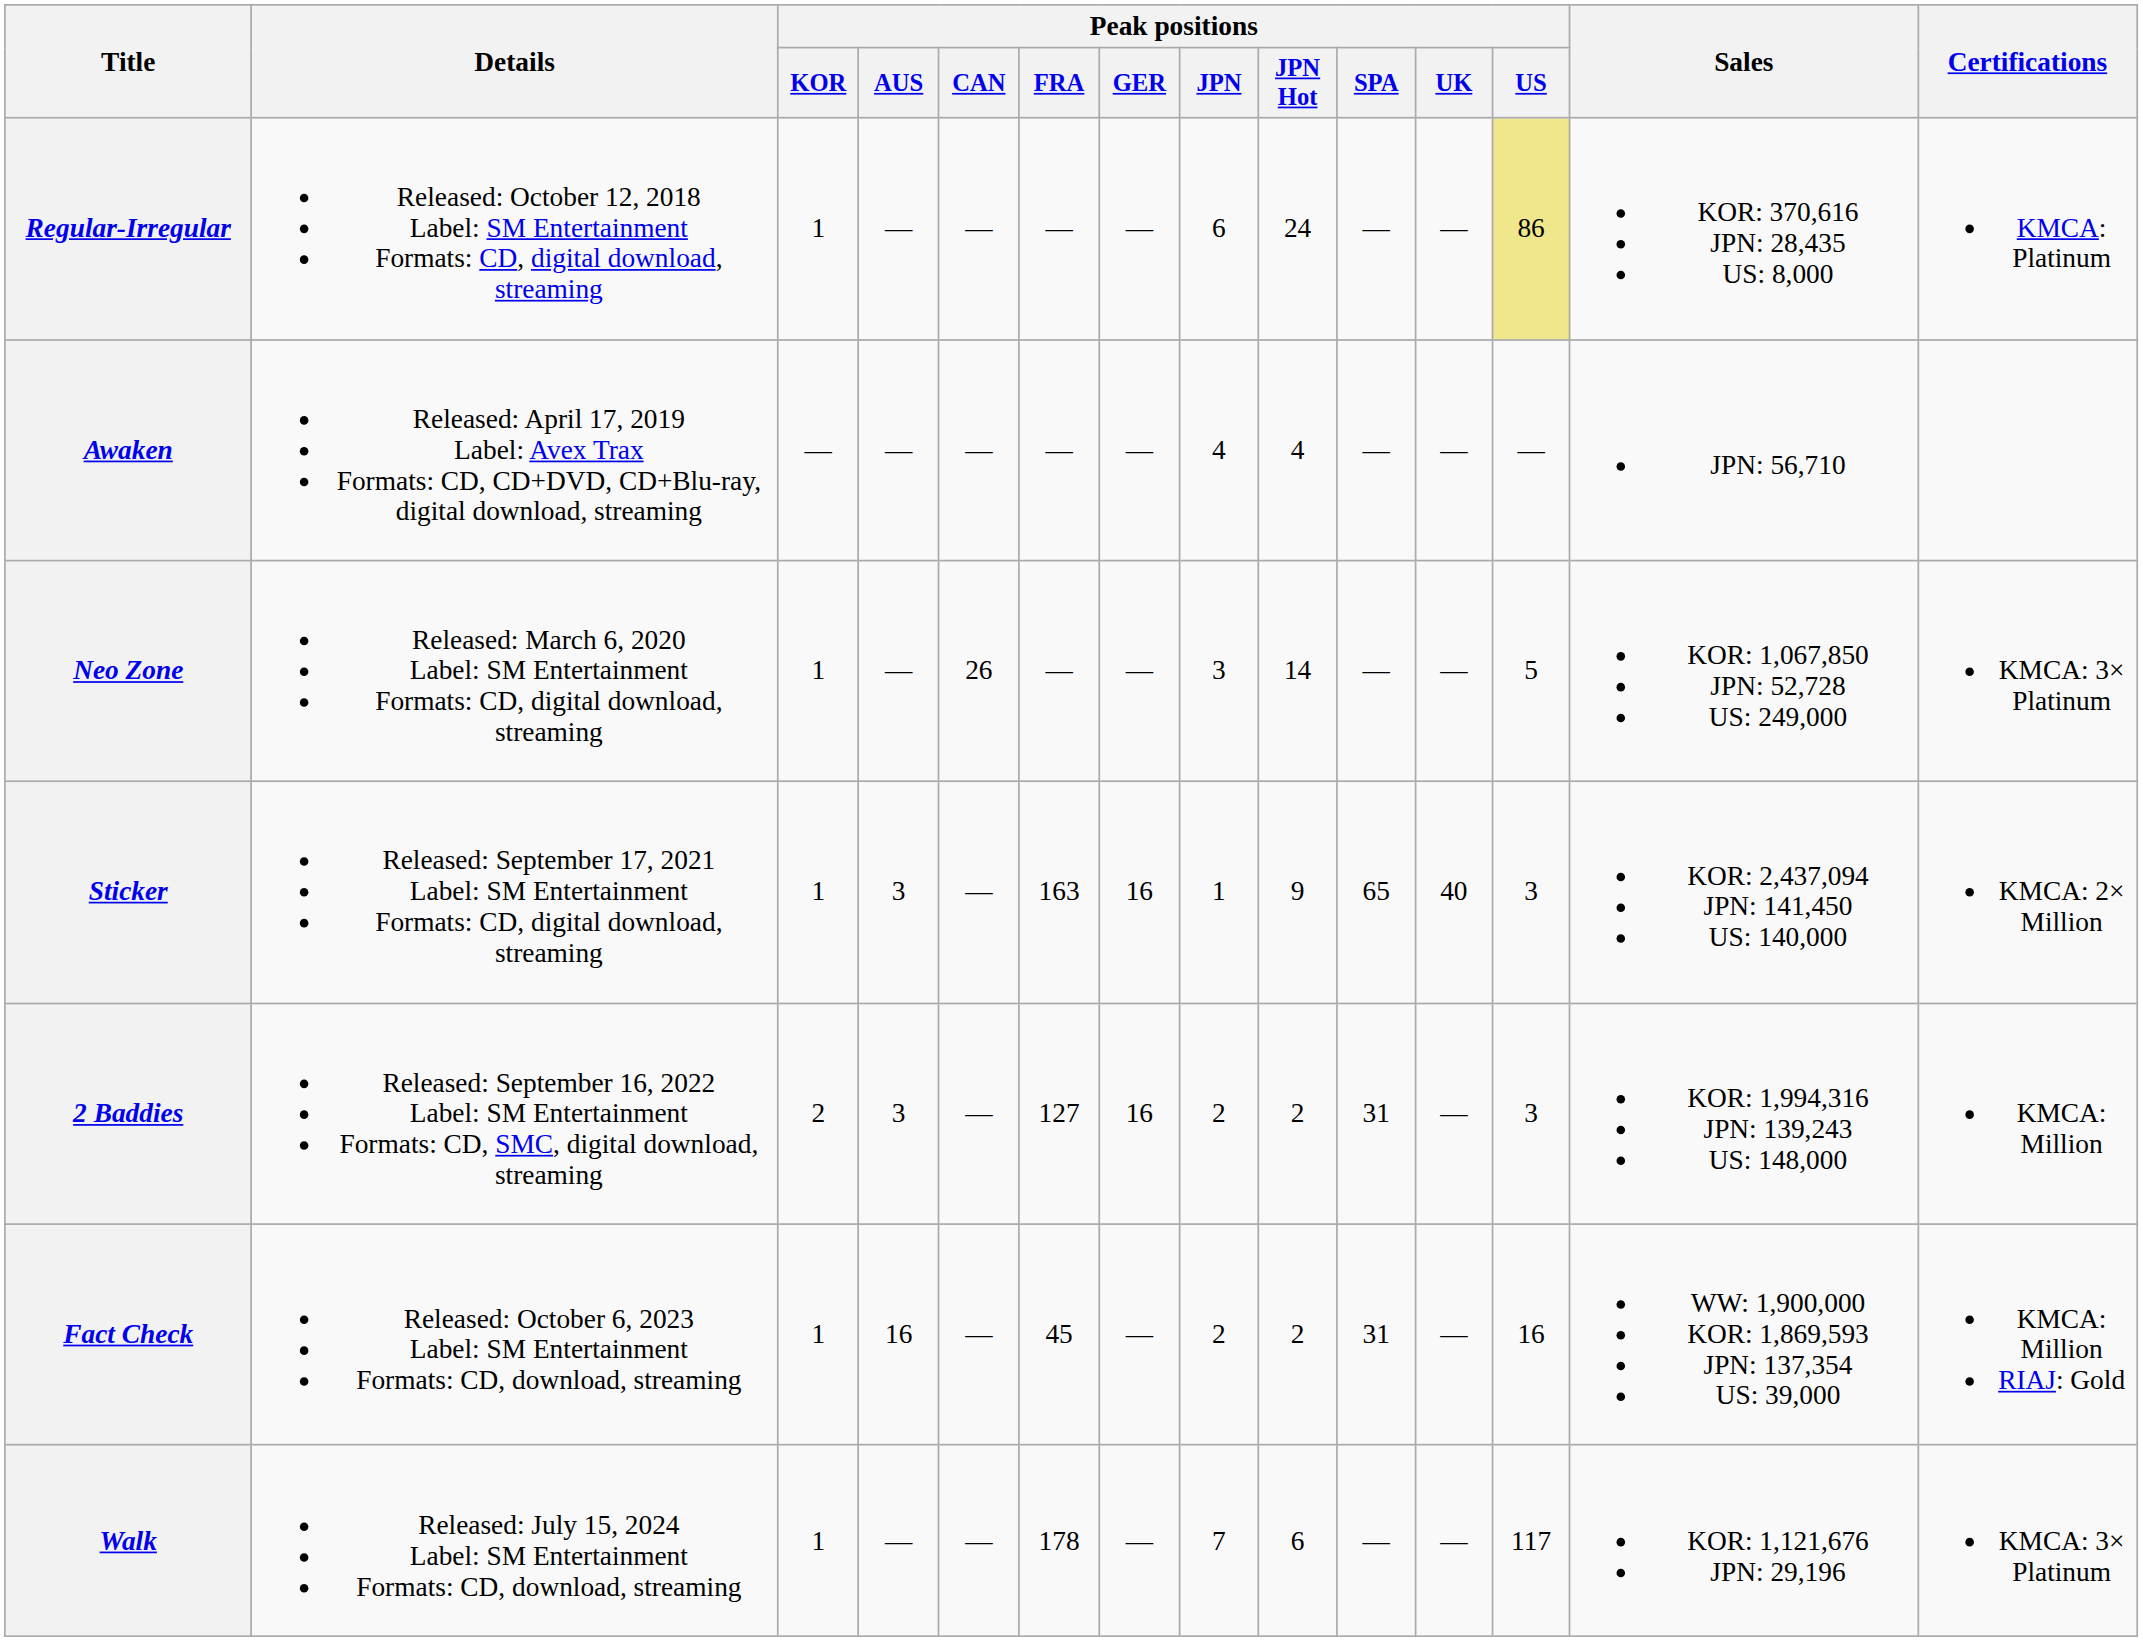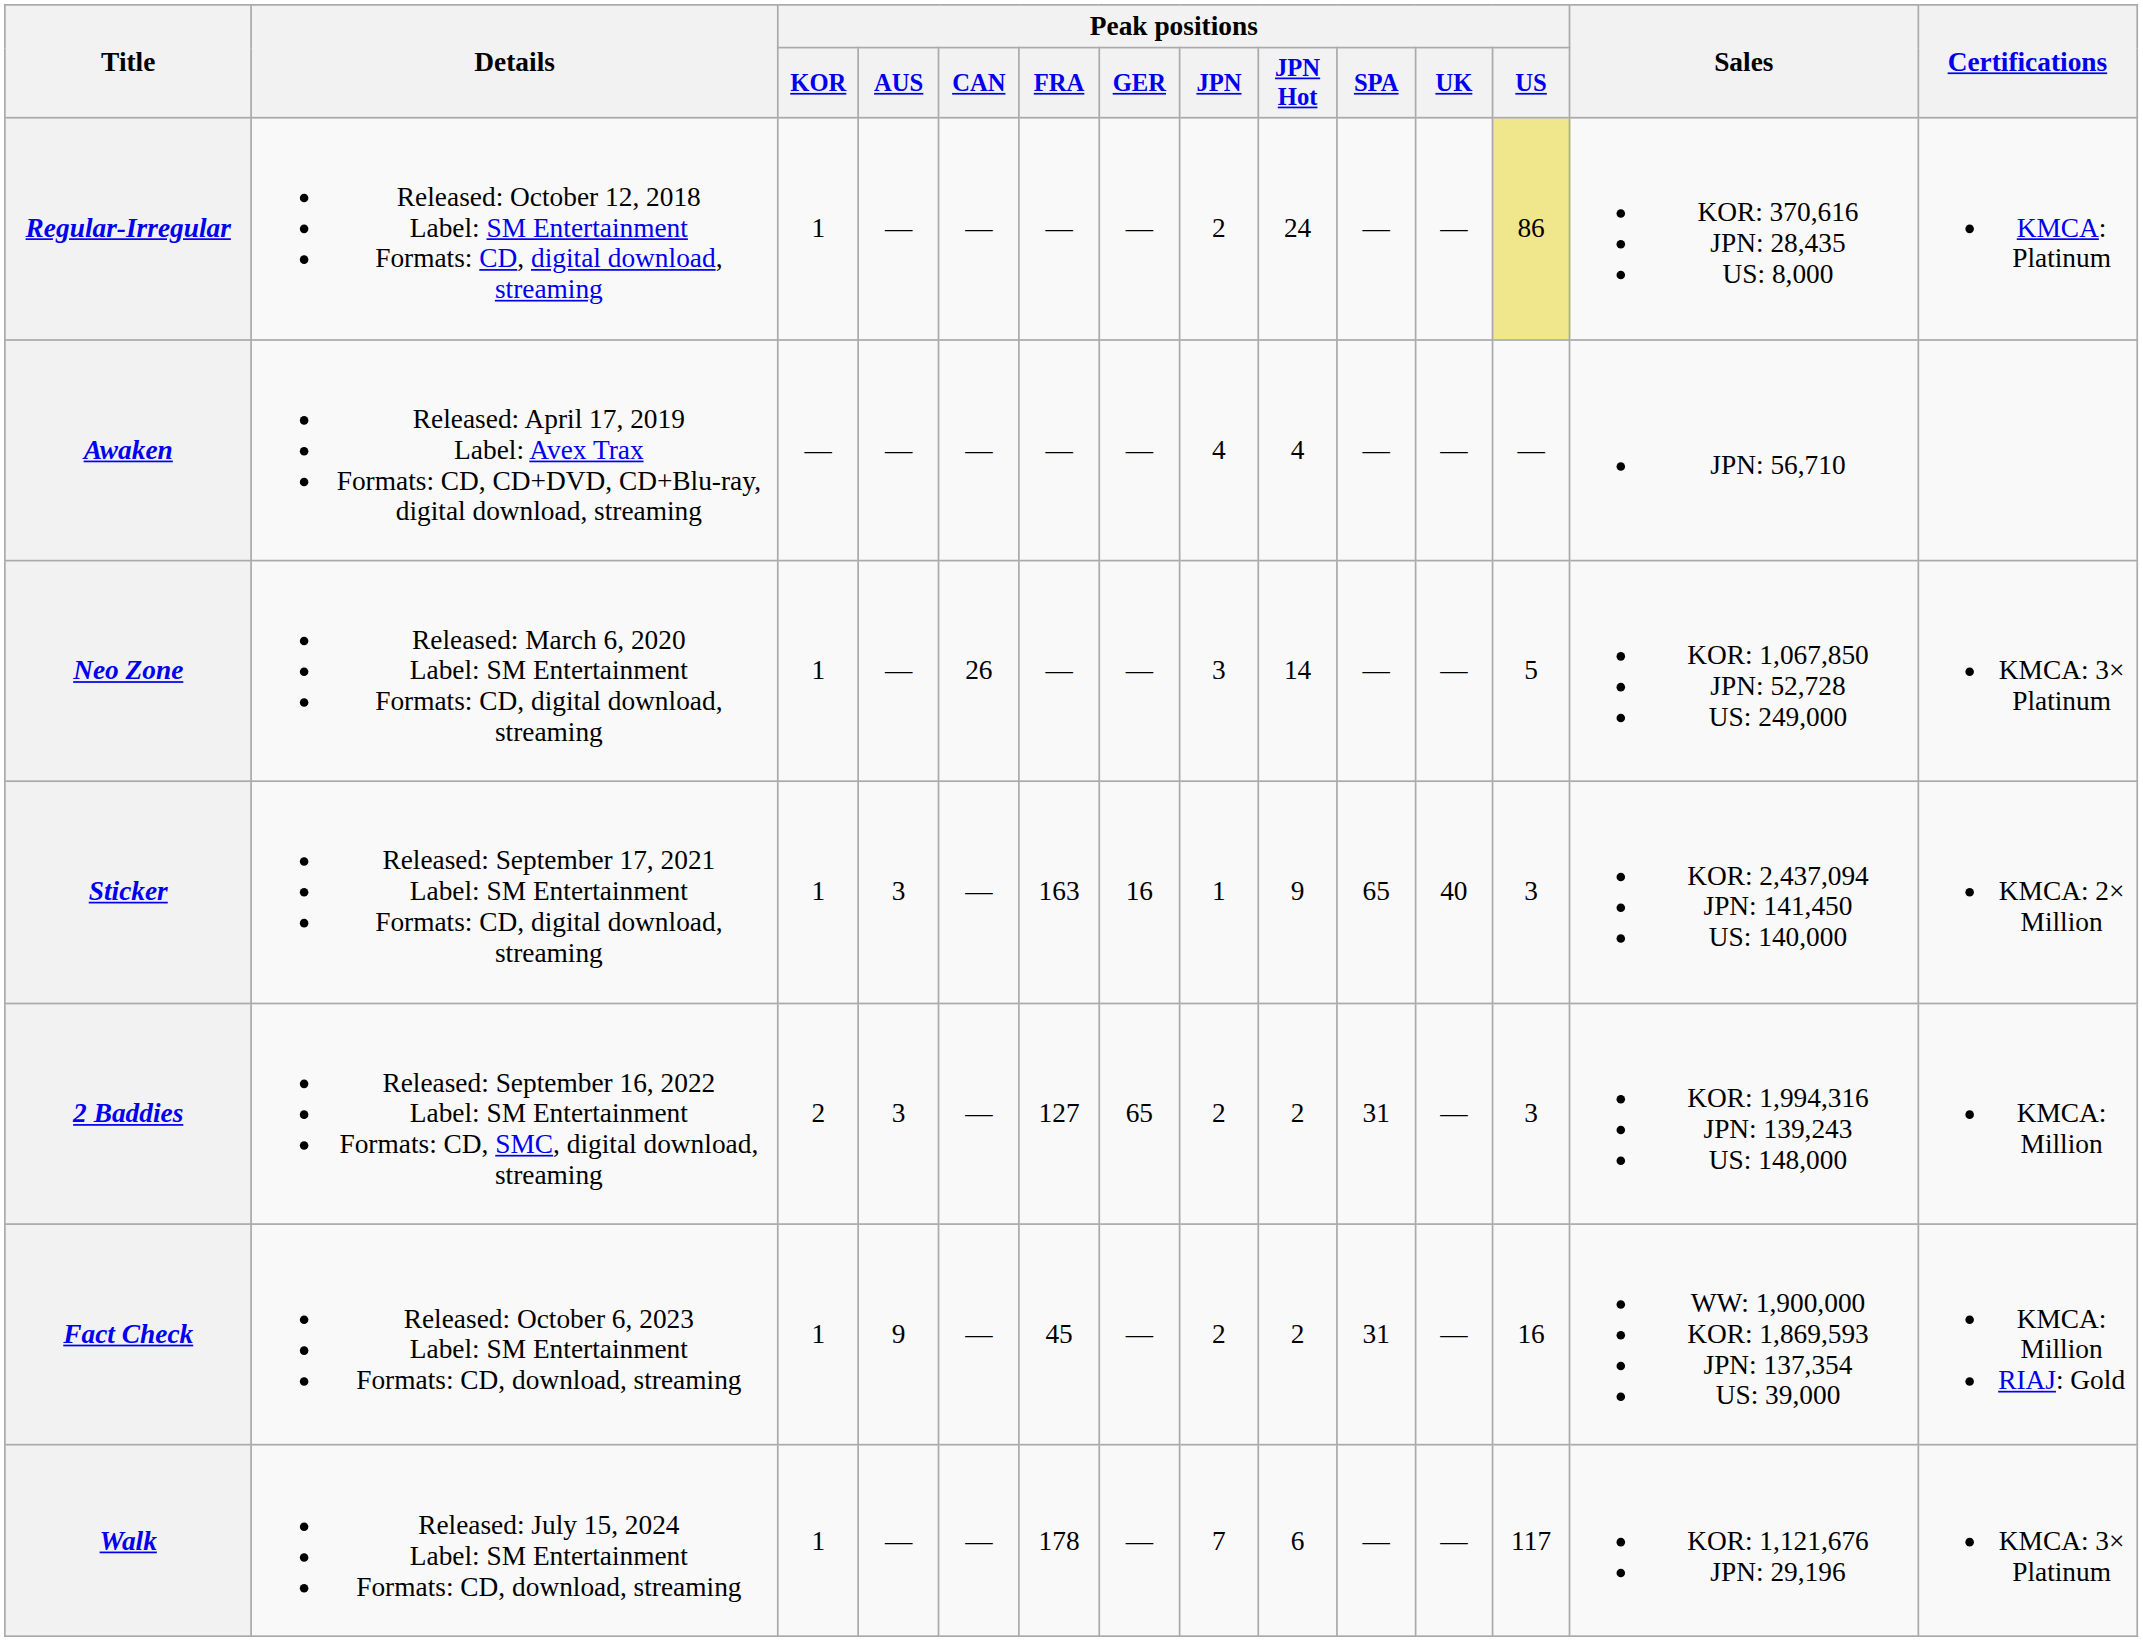Regular-Irregular | Peak positions / JPN: 6 -> 2
2 Baddies | Peak positions / GER: 16 -> 65
Fact Check | Peak positions / AUS: 16 -> 9
